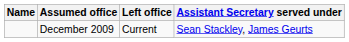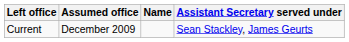columns swapped: Name <-> Left office
